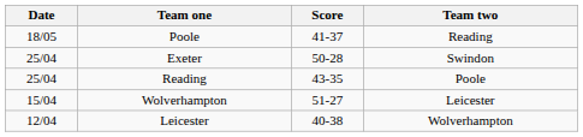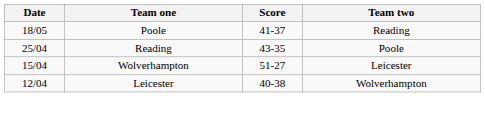- row: 25/04 | Exeter | 50-28 | Swindon
